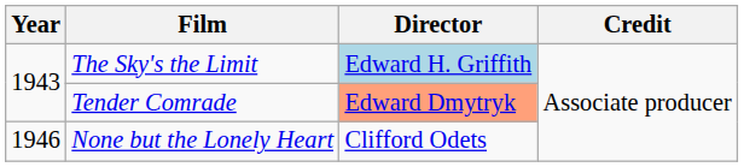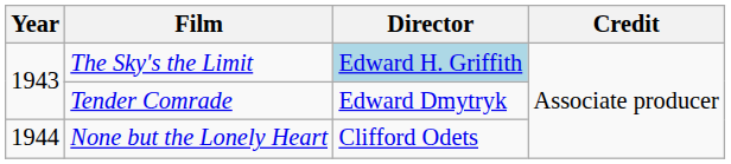Tender Comrade | Director: lightsalmon background -> no background
None but the Lonely Heart | Year: 1946 -> 1944
